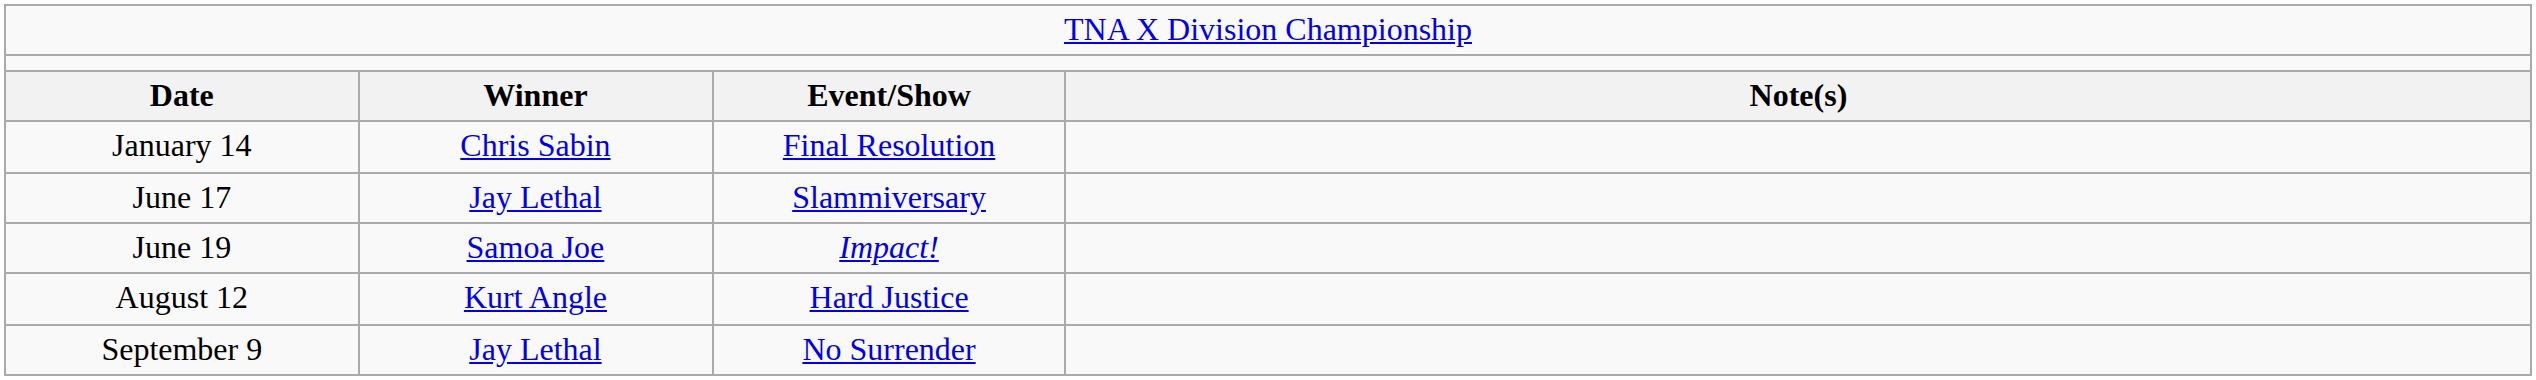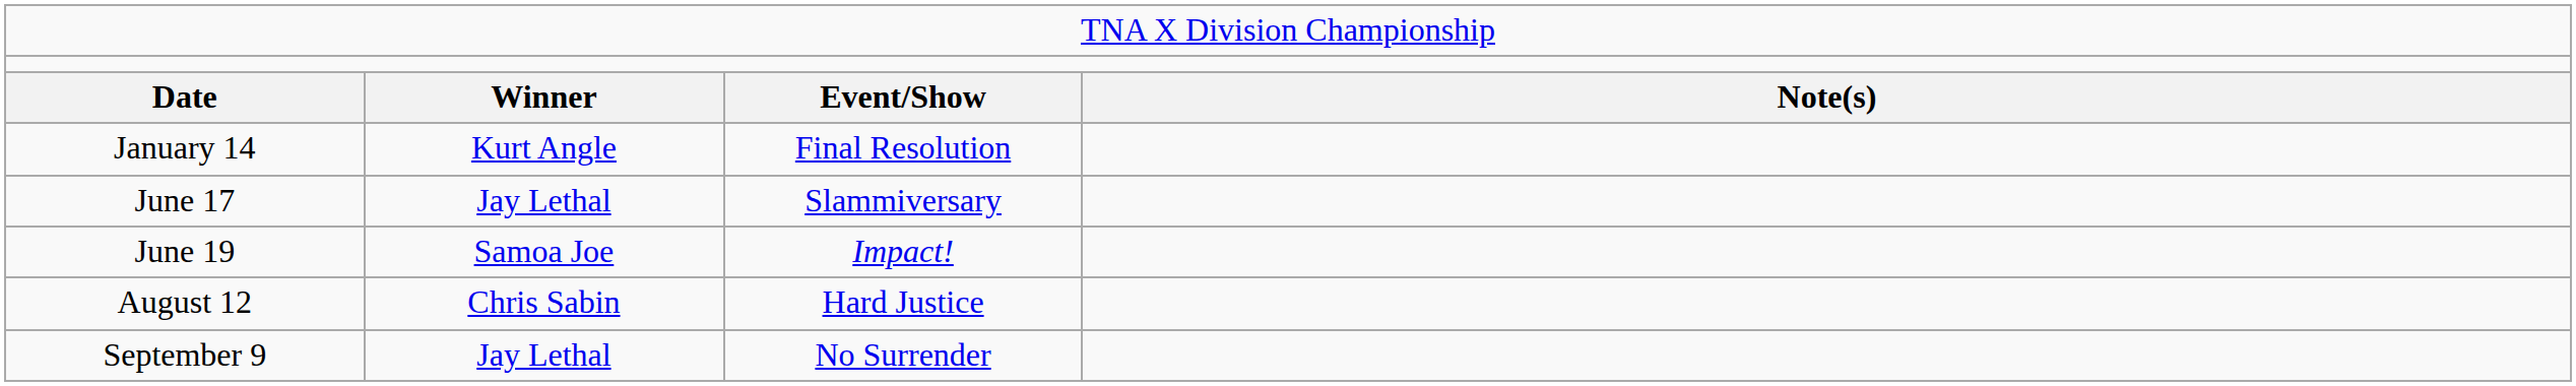January 14 | column 2: Chris Sabin -> Kurt Angle
August 12 | column 2: Kurt Angle -> Chris Sabin
